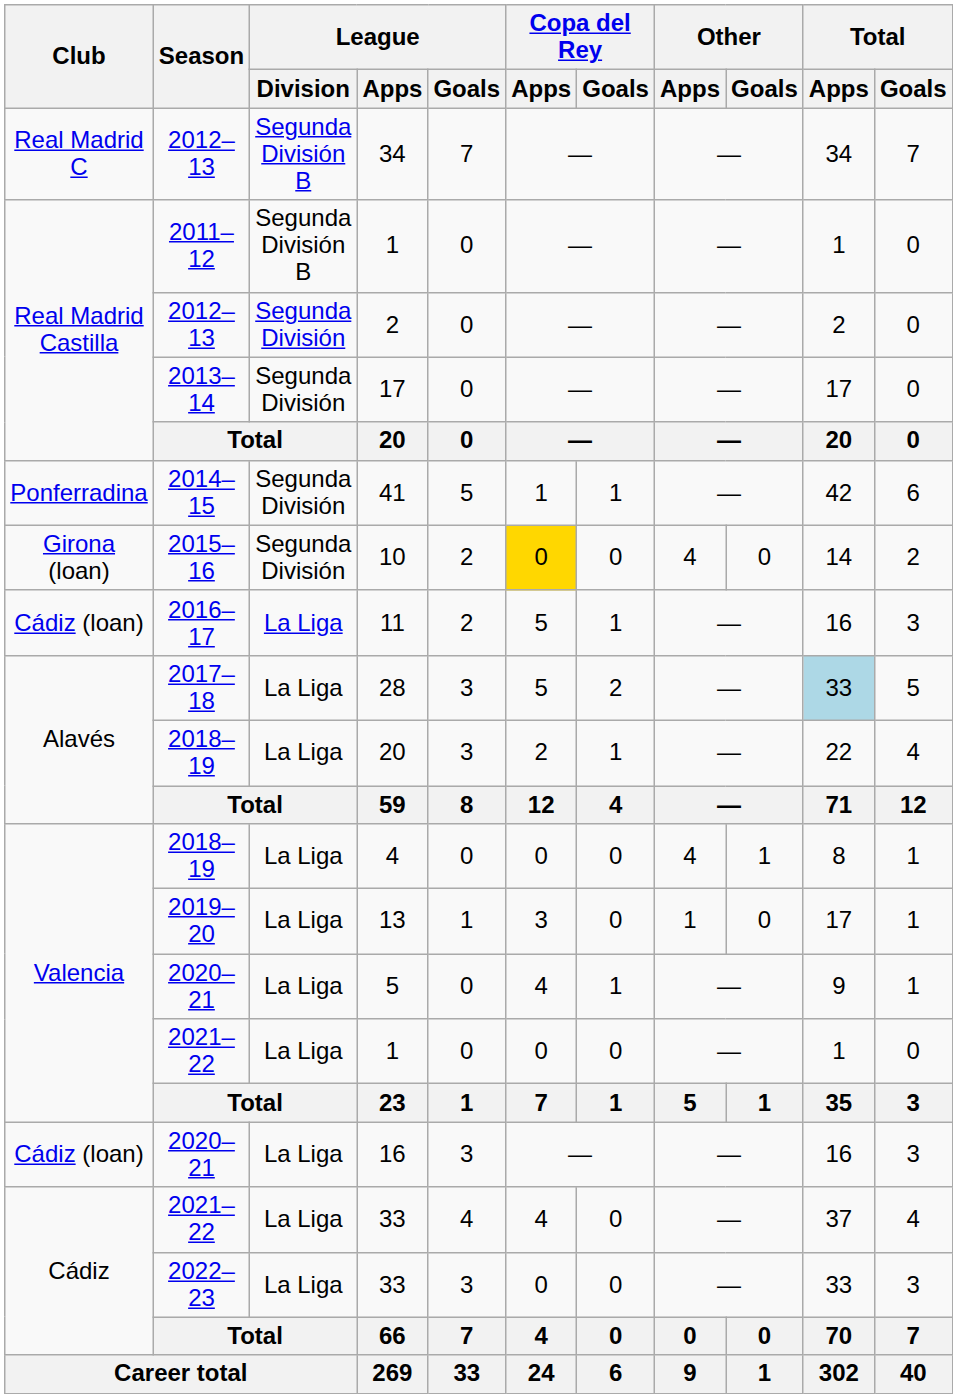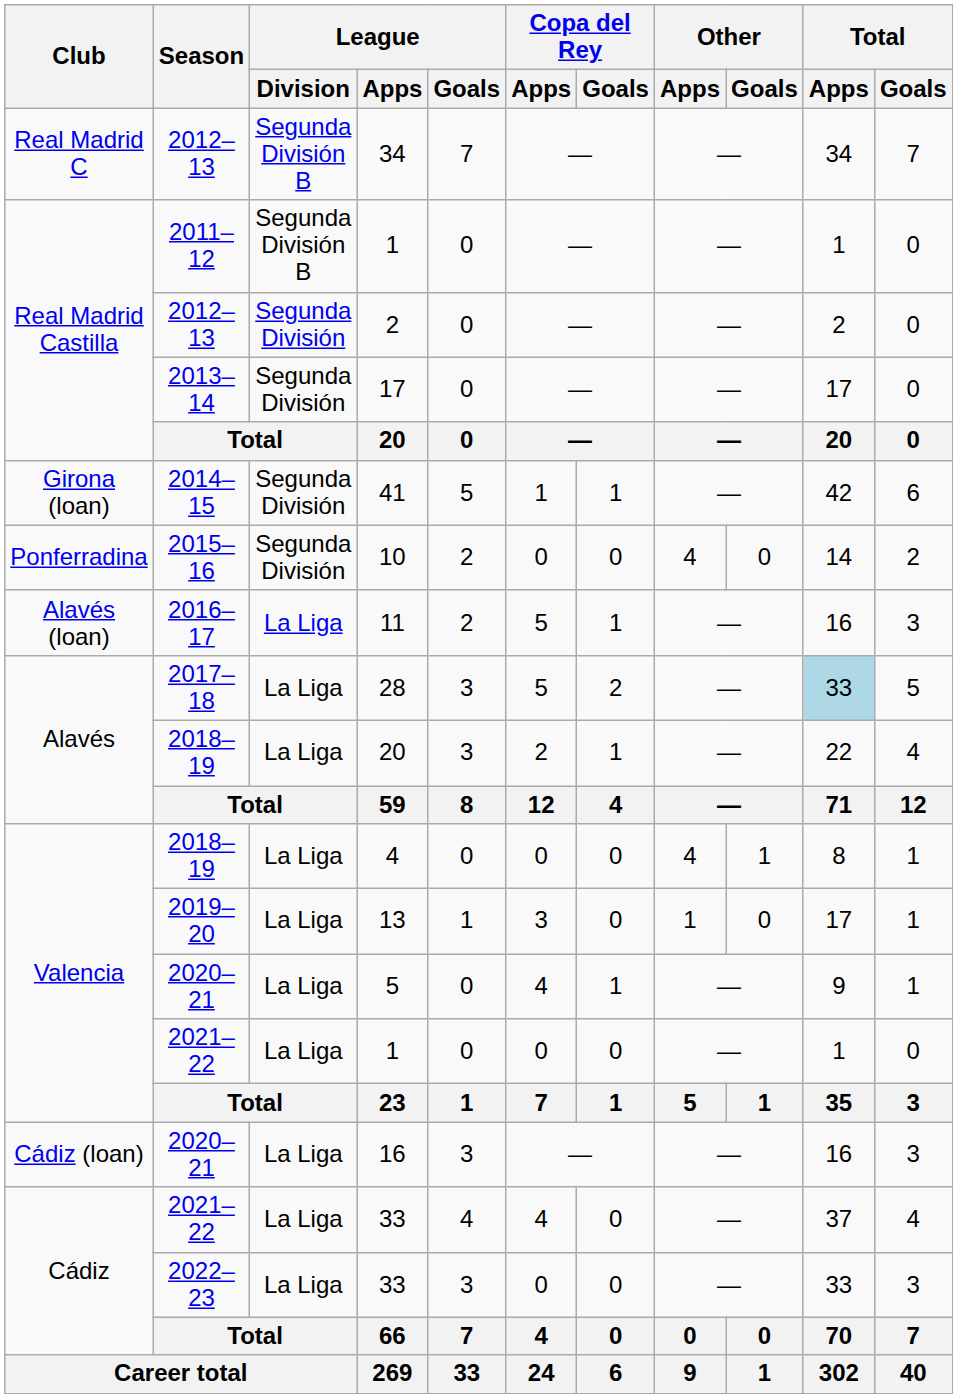41 | Club: Ponferradina -> Girona (loan)
10 | Club: Girona (loan) -> Ponferradina
10 | Copa del Rey / Apps: gold background -> no background
11 | Club: Cádiz (loan) -> Alavés (loan)
